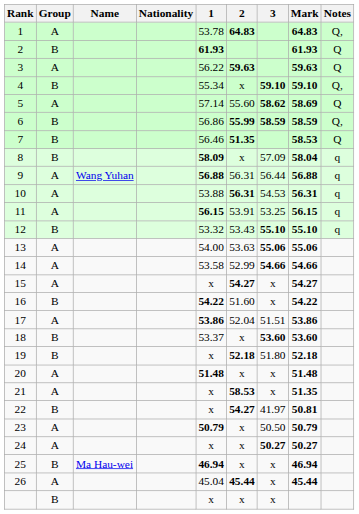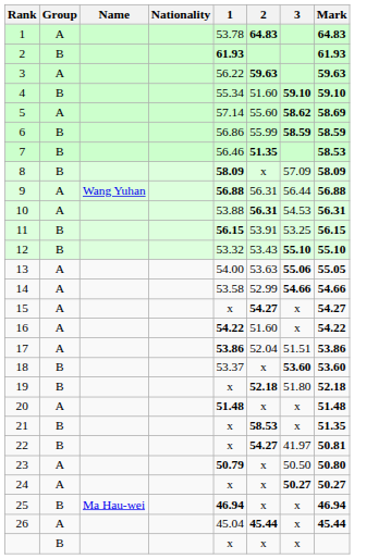- column: Notes | Q, | Q | Q | Q, | Q | Q, | Q | q | q | q | q | q
4 | 2: x -> 51.60
6 | 2: bold -> normal
8 | Mark: 58.04 -> 58.09
11 | Group: A -> B
13 | Mark: 55.06 -> 55.05
16 | Group: B -> A
21 | Group: A -> B
23 | Mark: 50.79 -> 50.80
